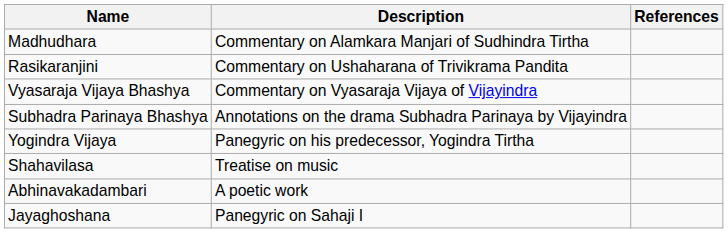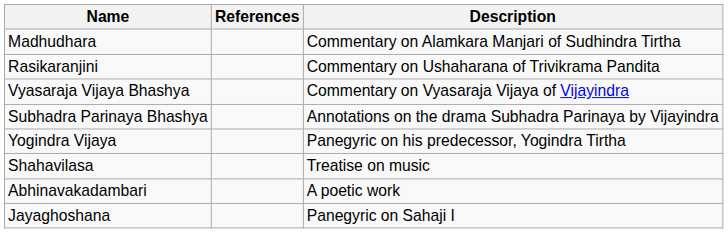columns swapped: Description <-> References
